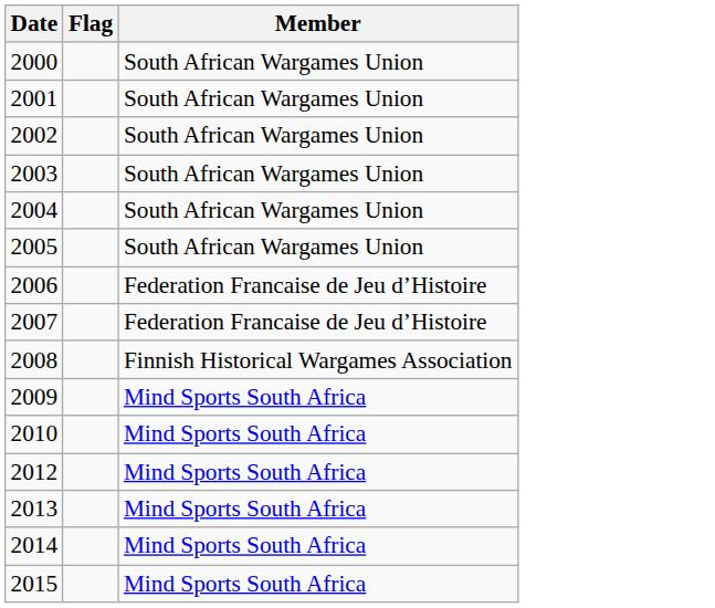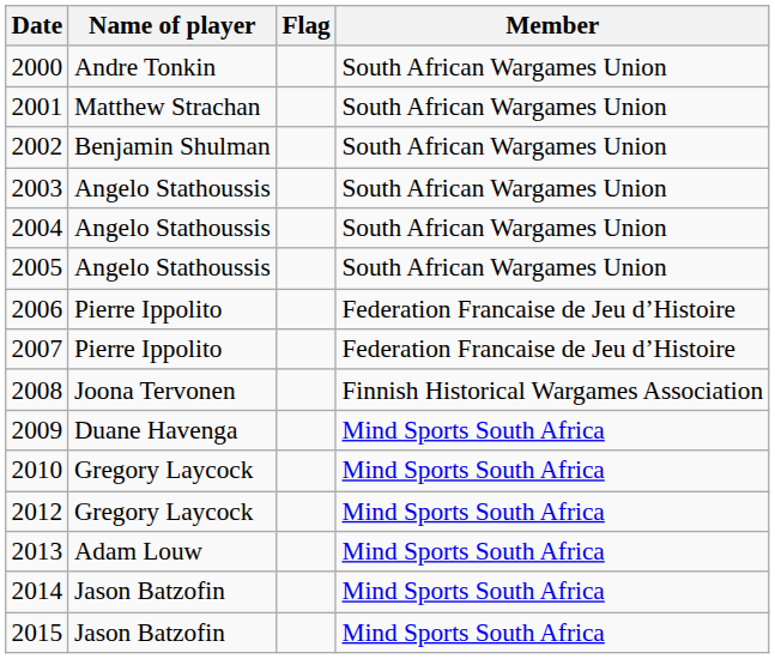+ column: Name of player | Andre Tonkin | Matthew Strachan | Benjamin Shulman | Angelo Stathoussis | Angelo Stathoussis | Angelo Stathoussis | Pierre Ippolito | Pierre Ippolito | Joona Tervonen | Duane Havenga | Gregory Laycock | Gregory Laycock | Adam Louw | Jason Batzofin | Jason Batzofin
